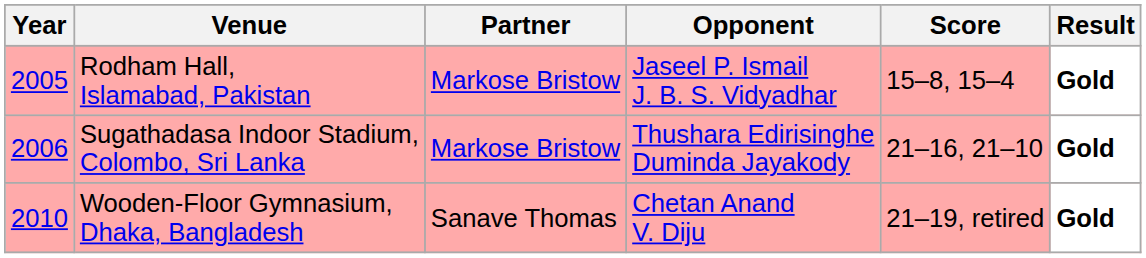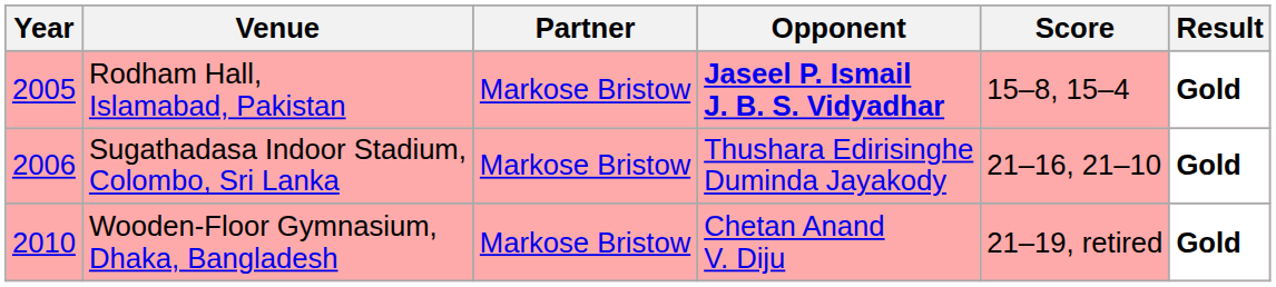Rodham Hall, Islamabad, Pakistan | Opponent: normal -> bold
Wooden-Floor Gymnasium, Dhaka, Bangladesh | Partner: Sanave Thomas -> Markose Bristow
